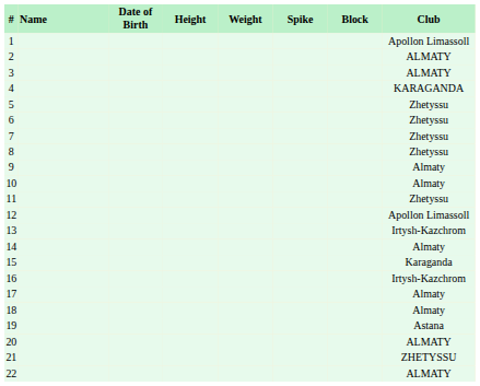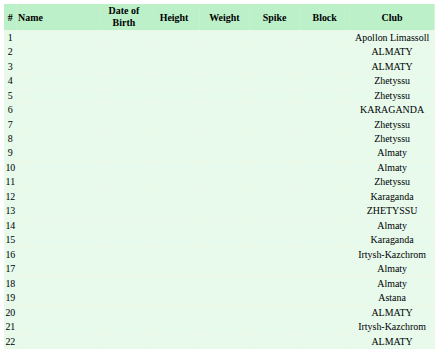4 | Club: KARAGANDA -> Zhetyssu
6 | Club: Zhetyssu -> KARAGANDA
12 | Club: Apollon Limassoll -> Karaganda
13 | Club: Irtysh-Kazchrom -> ZHETYSSU
21 | Club: ZHETYSSU -> Irtysh-Kazchrom
